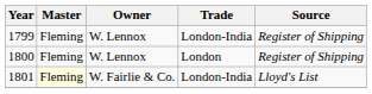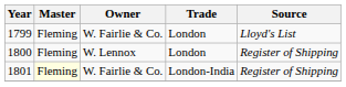1799 | Owner: W. Lennox -> W. Fairlie & Co.
1799 | Trade: London-India -> London
1799 | Source: Register of Shipping -> Lloyd's List
1801 | Source: Lloyd's List -> Register of Shipping
